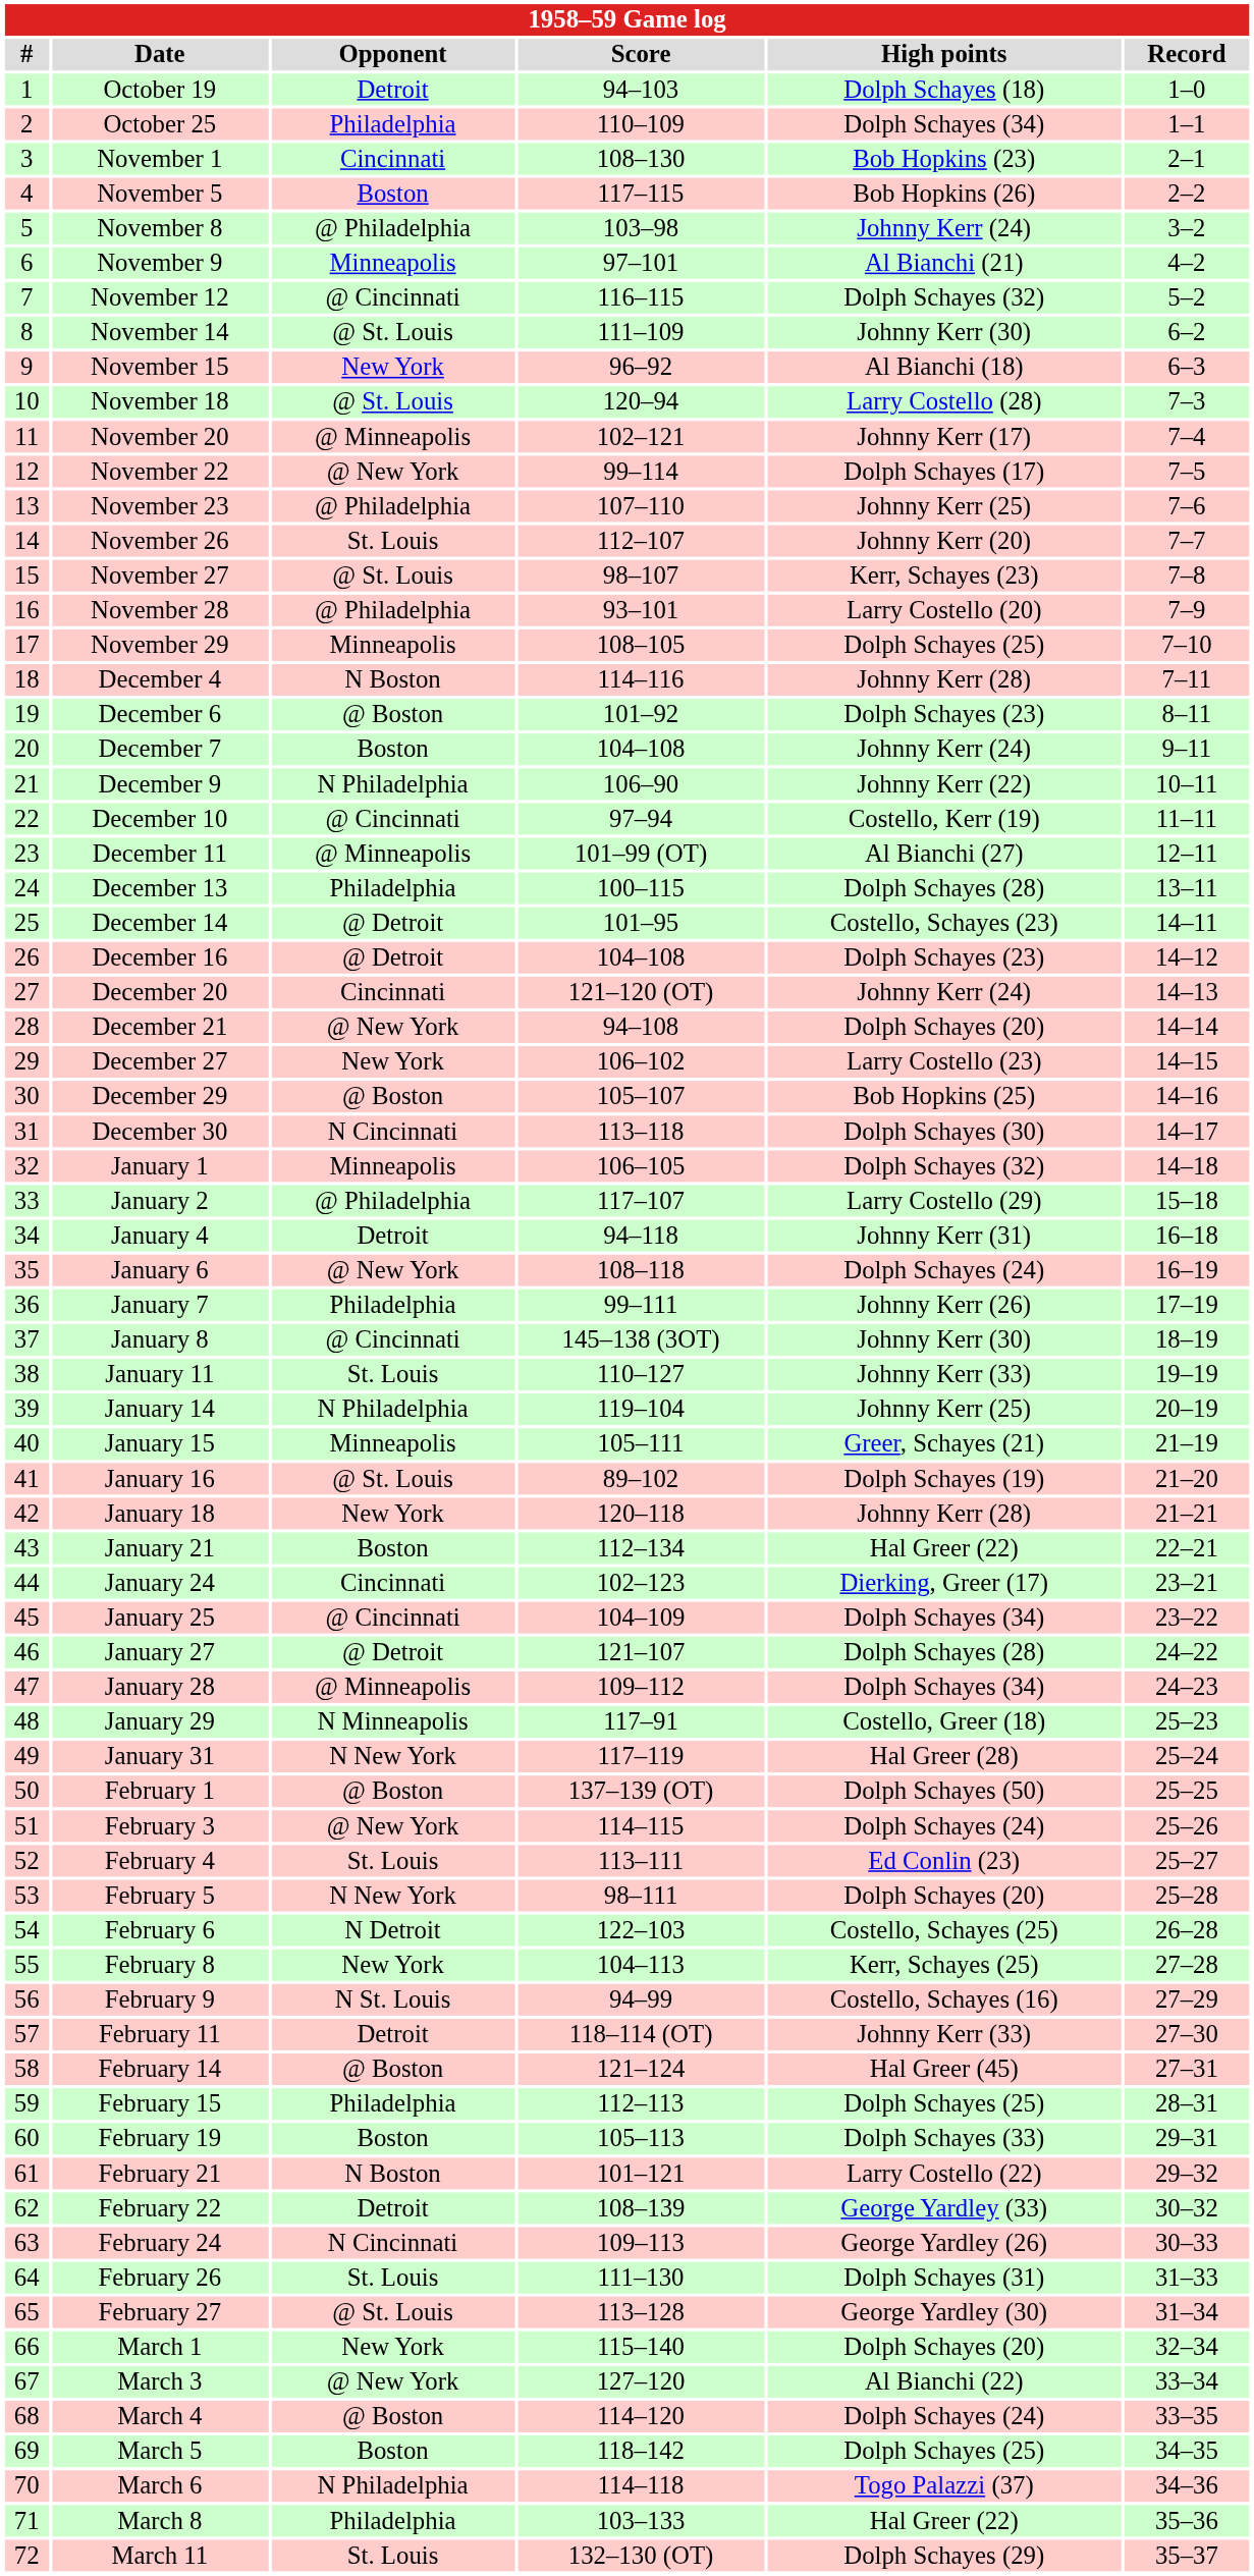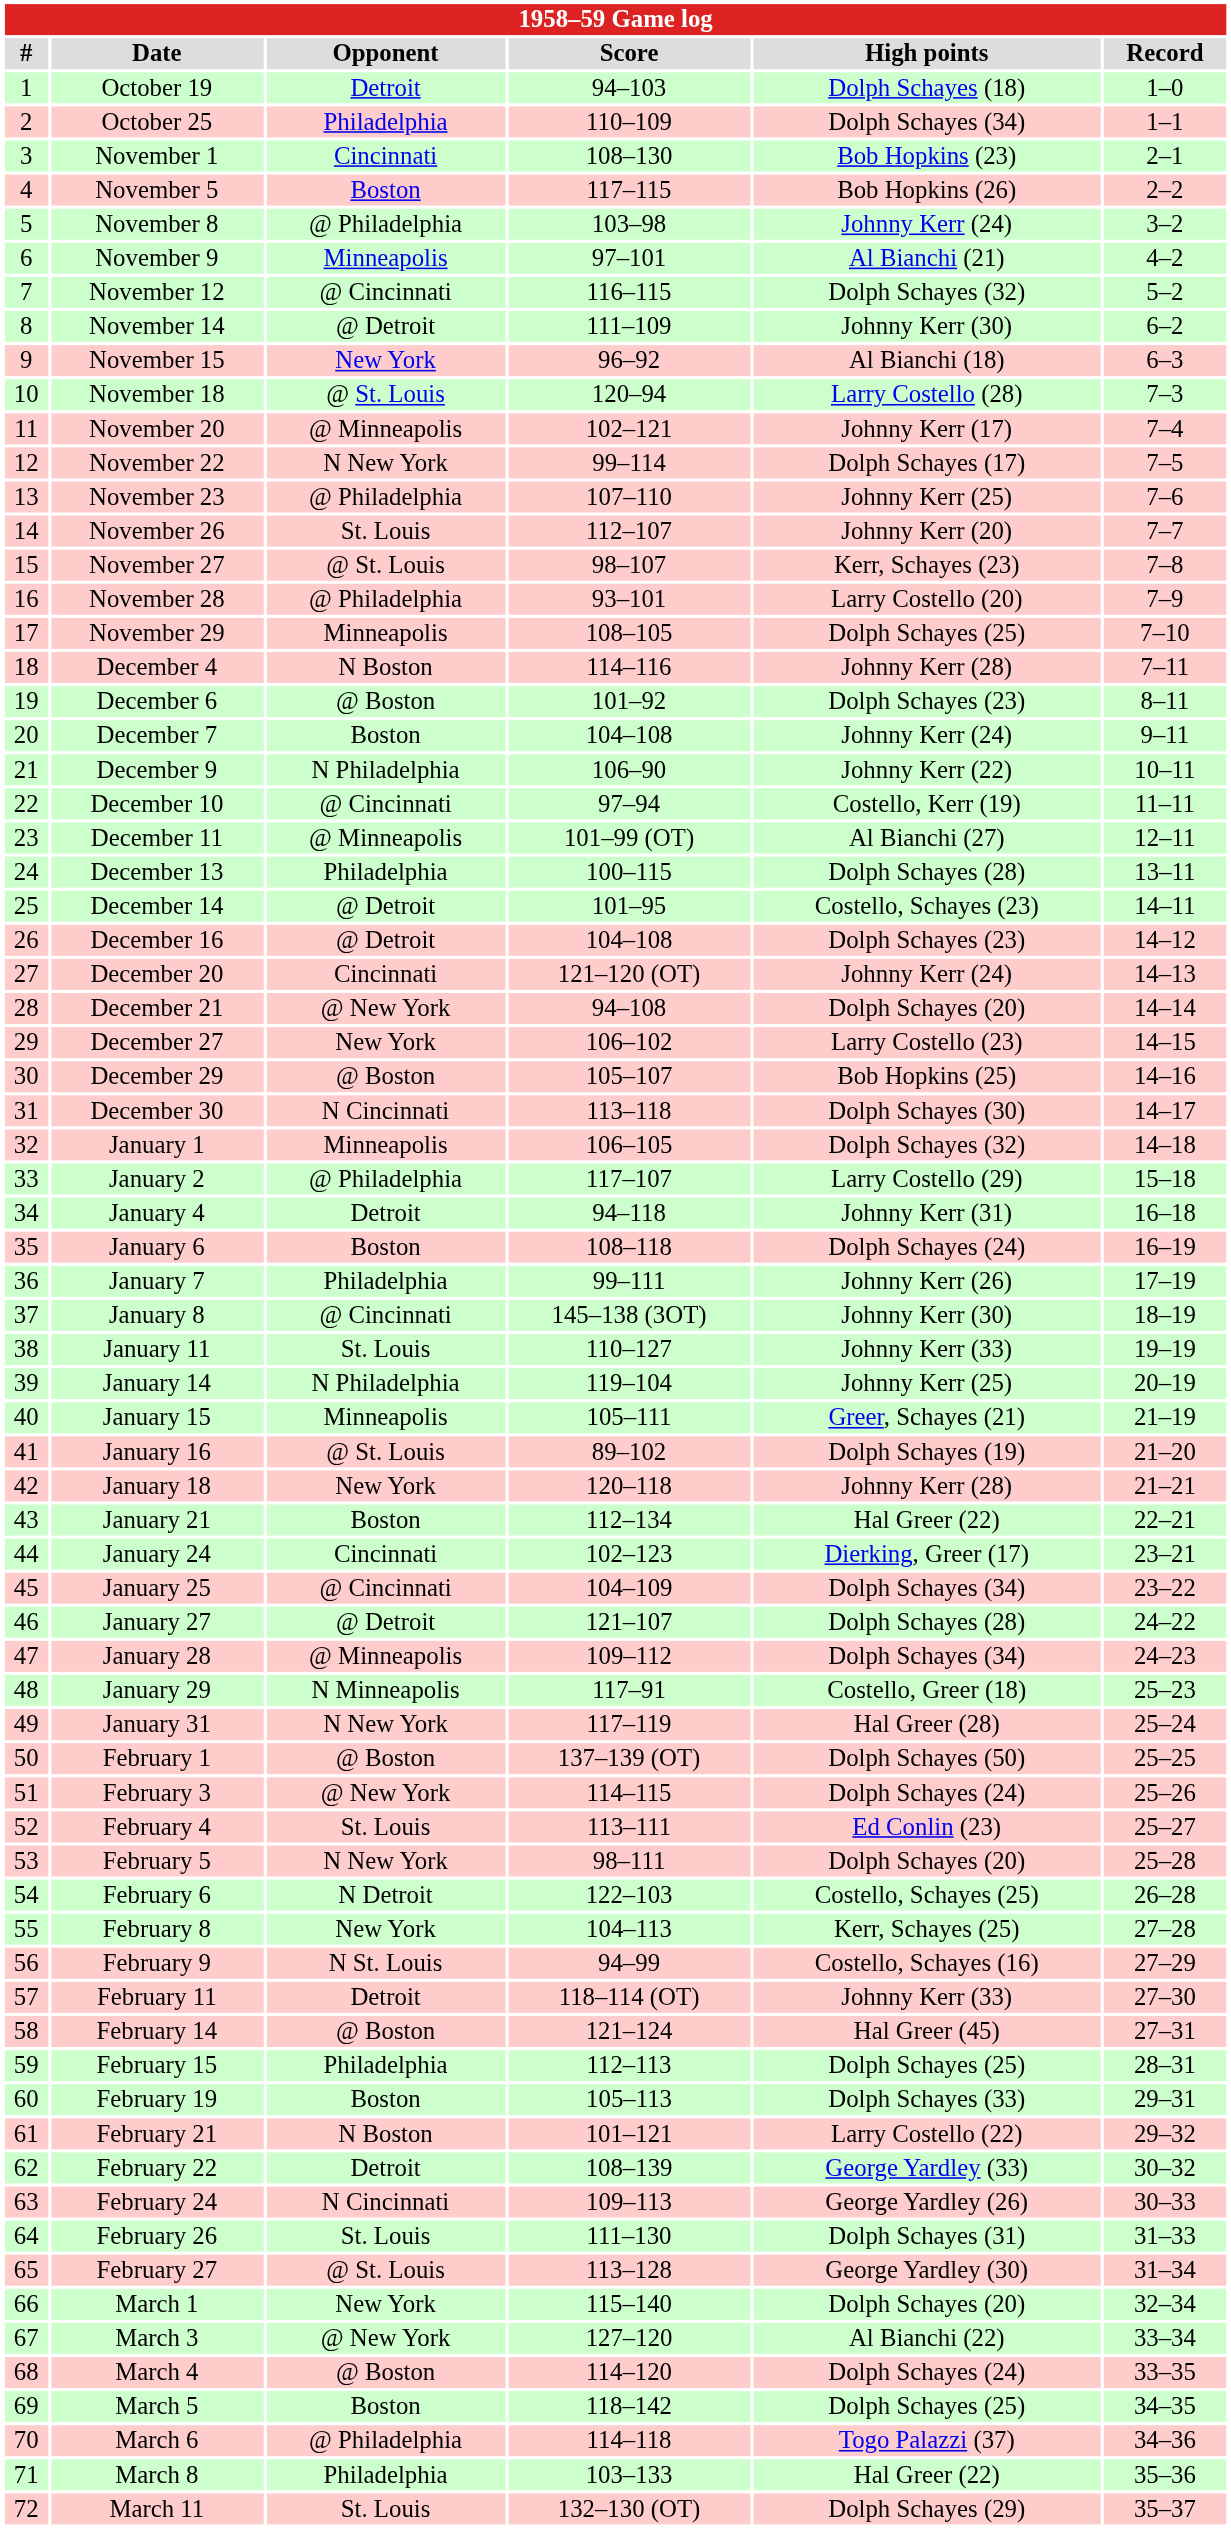November 14 | Opponent: @ St. Louis -> @ Detroit
November 22 | Opponent: @ New York -> N New York
January 6 | Opponent: @ New York -> Boston
March 6 | Opponent: N Philadelphia -> @ Philadelphia
